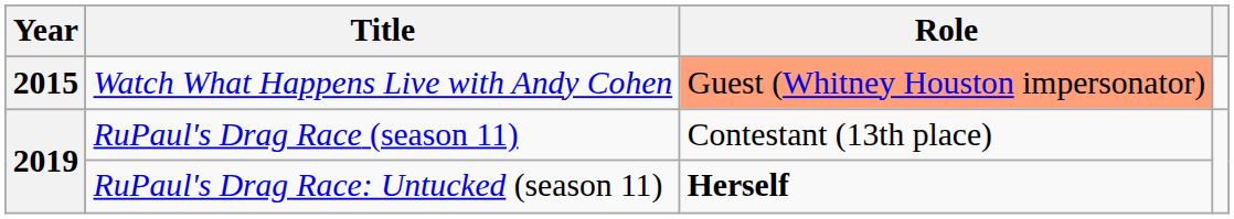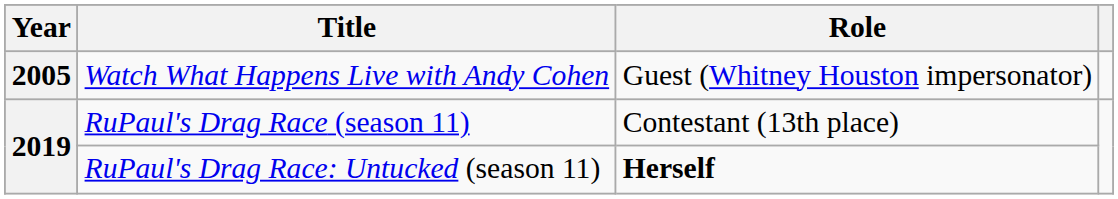Watch What Happens Live with Andy Cohen | Year: 2015 -> 2005
Watch What Happens Live with Andy Cohen | Role: lightsalmon background -> no background
